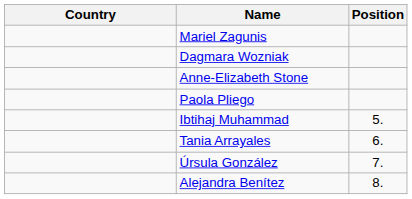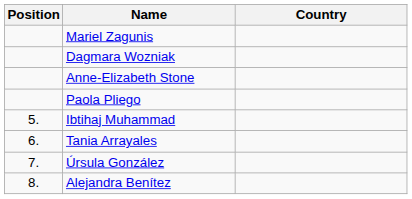columns swapped: Position <-> Country
